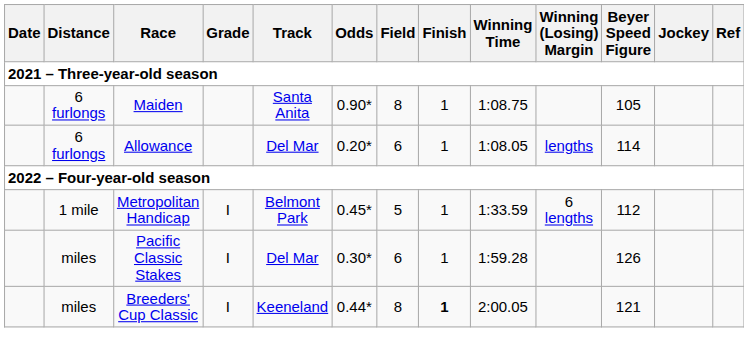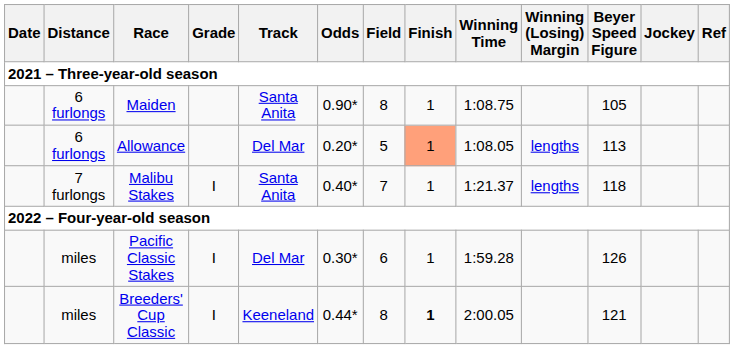Allowance | Field: 6 -> 5
Allowance | Finish: no background -> lightsalmon background
Allowance | Beyer Speed Figure: 114 -> 113
+ row: 7 furlongs | Malibu Stakes | I | Santa Anita | 0.40* | 7 | 1 | 1:21.37 | lengths | 118
- row: 1 mile | Metropolitan Handicap | I | Belmont Park | 0.45* | 5 | 1 | 1:33.59 | 6 lengths | 112
